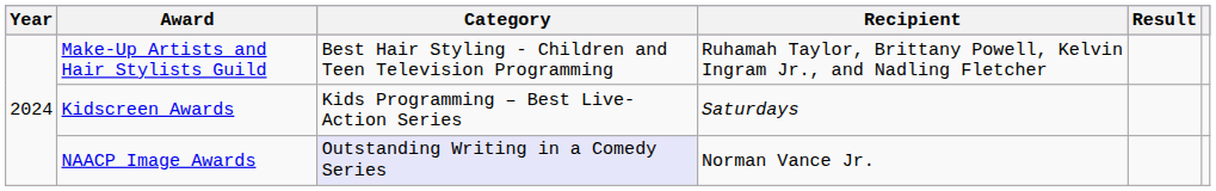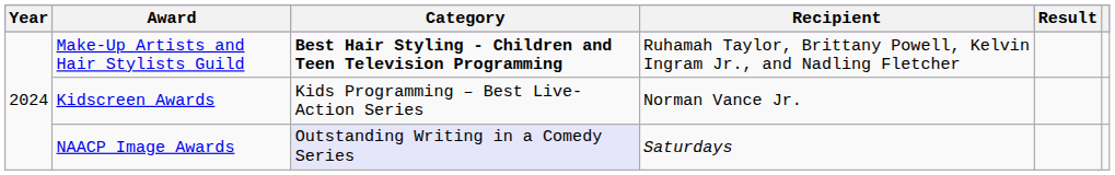Make-Up Artists and Hair Stylists Guild | Category: normal -> bold
Kidscreen Awards | Recipient: Saturdays -> Norman Vance Jr.
NAACP Image Awards | Recipient: Norman Vance Jr. -> Saturdays
